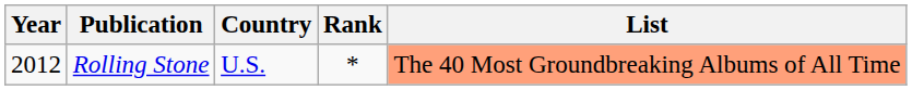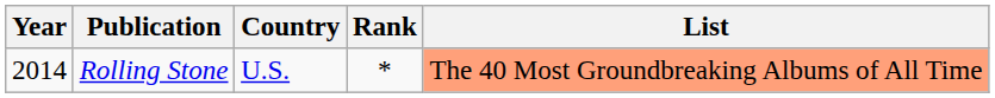Rolling Stone | Year: 2012 -> 2014
